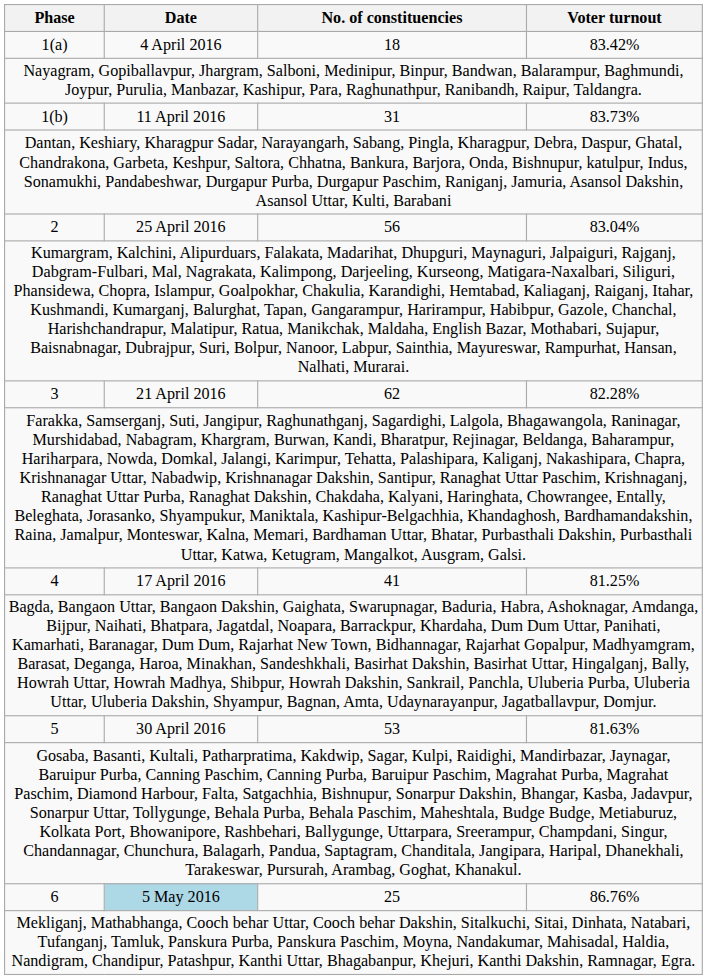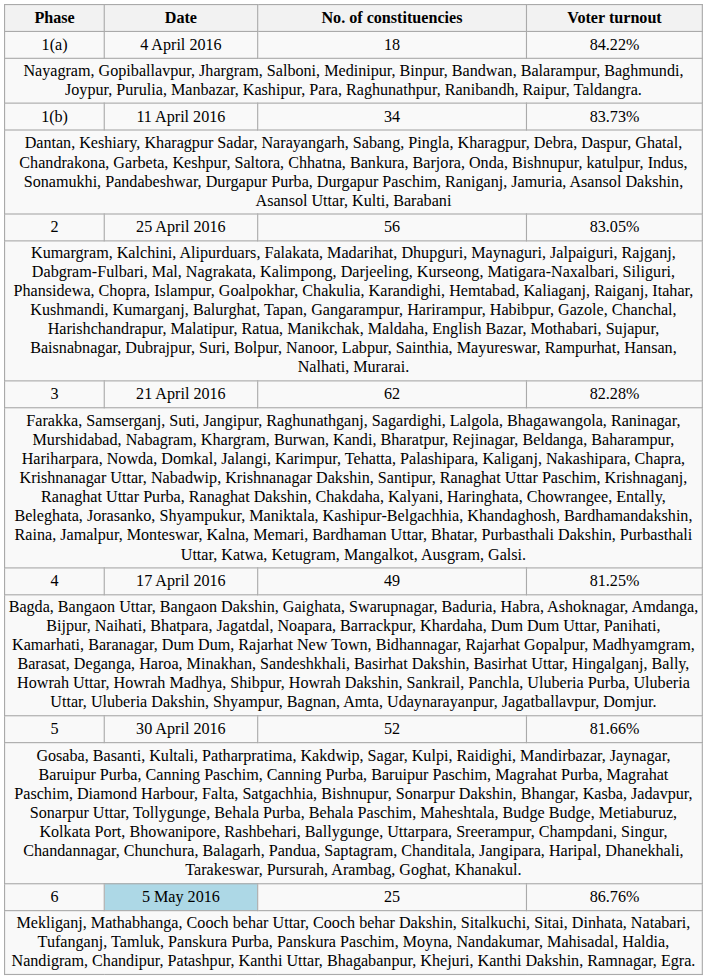1(a) | Voter turnout: 83.42% -> 84.22%
1(b) | No. of constituencies: 31 -> 34
2 | Voter turnout: 83.04% -> 83.05%
4 | No. of constituencies: 41 -> 49
5 | No. of constituencies: 53 -> 52
5 | Voter turnout: 81.63% -> 81.66%
